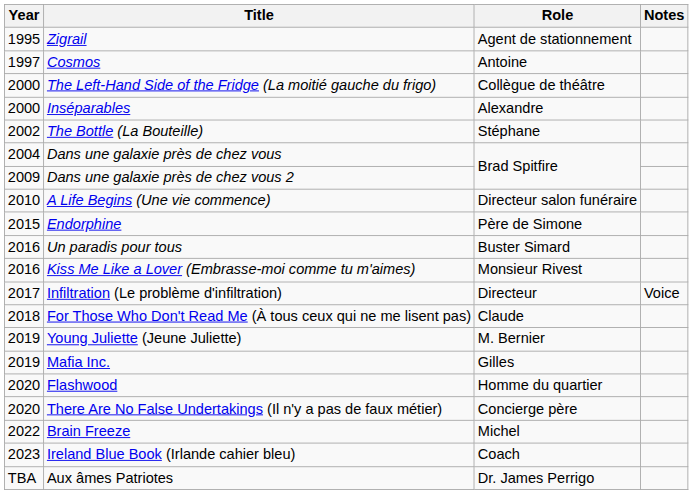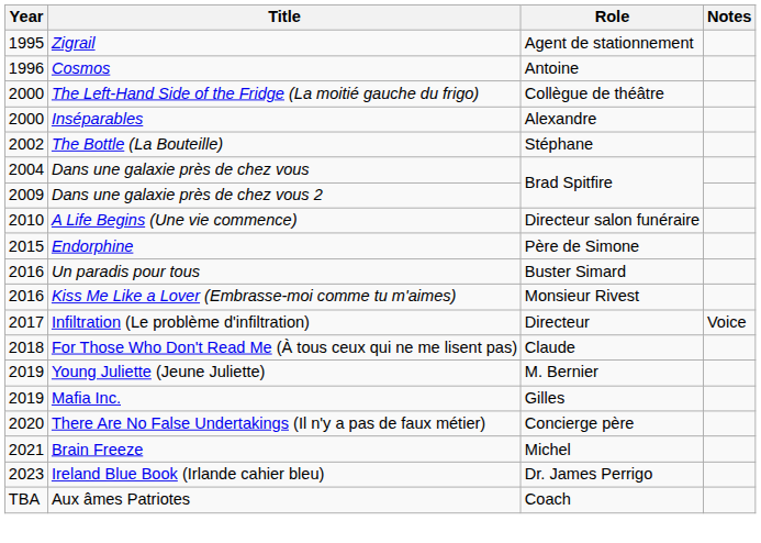Cosmos | Year: 1997 -> 1996
- row: 2020 | Flashwood | Homme du quartier
Brain Freeze | Year: 2022 -> 2021
Ireland Blue Book (Irlande cahier bleu) | Role: Coach -> Dr. James Perrigo
Aux âmes Patriotes | Role: Dr. James Perrigo -> Coach
